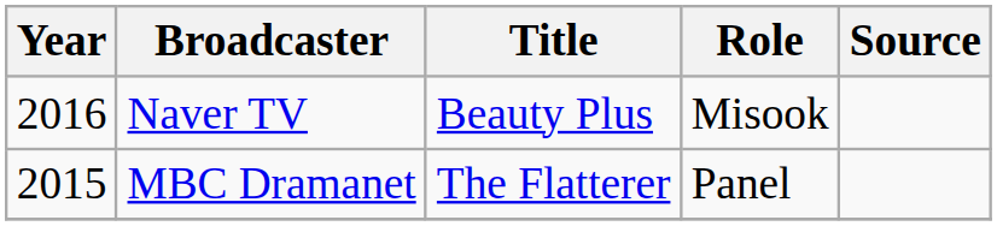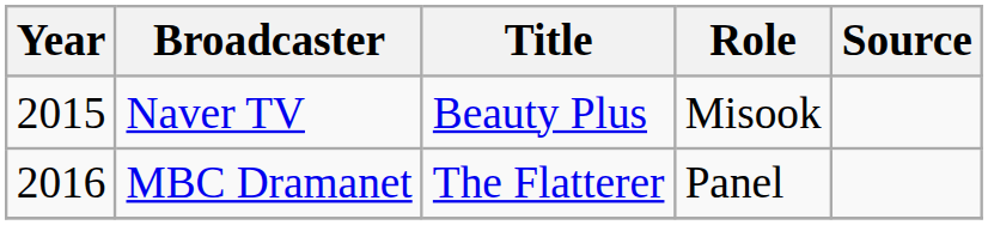Naver TV | Year: 2016 -> 2015
MBC Dramanet | Year: 2015 -> 2016
